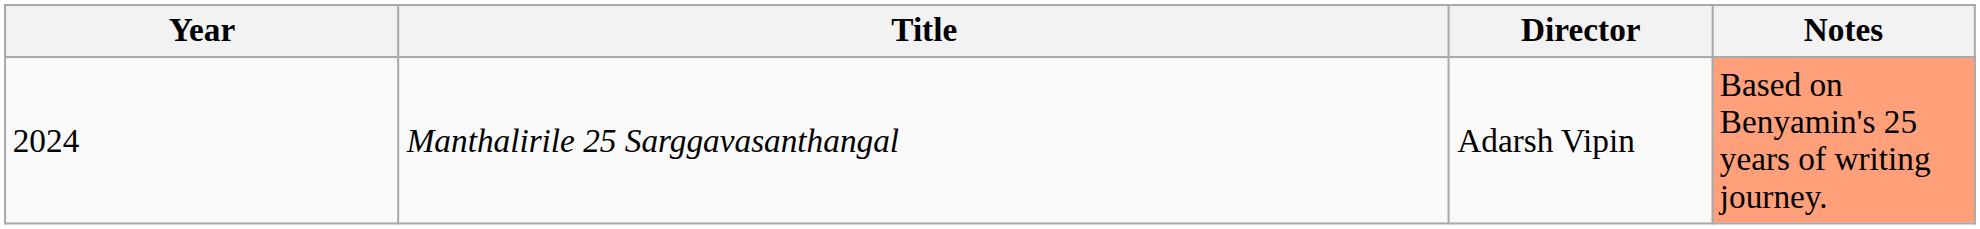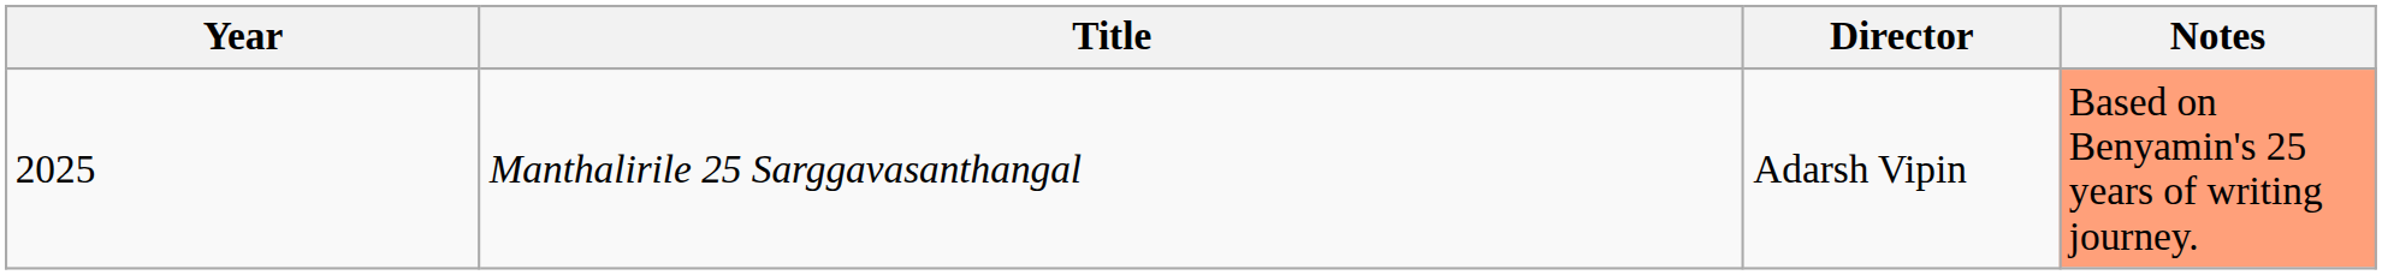Manthalirile 25 Sarggavasanthangal | Year: 2024 -> 2025
